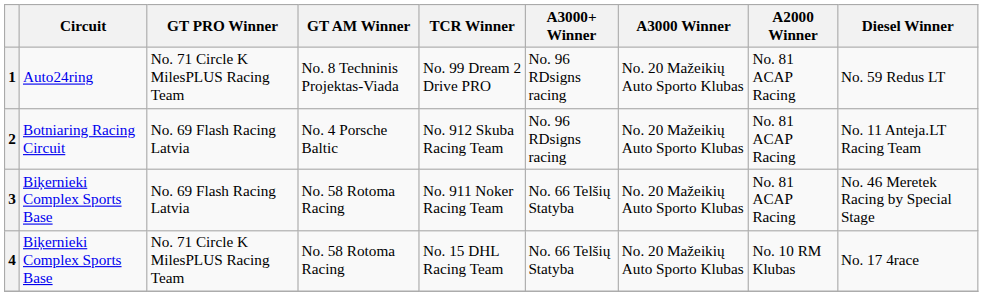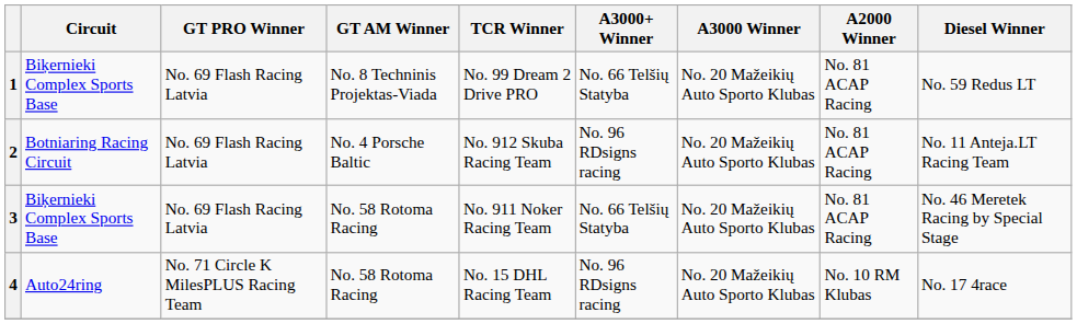1 | Circuit: Auto24ring -> Biķernieki Complex Sports Base
1 | GT PRO Winner: No. 71 Circle K MilesPLUS Racing Team -> No. 69 Flash Racing Latvia
1 | A3000+ Winner: No. 96 RDsigns racing -> No. 66 Telšių Statyba
4 | Circuit: Biķernieki Complex Sports Base -> Auto24ring
4 | A3000+ Winner: No. 66 Telšių Statyba -> No. 96 RDsigns racing
